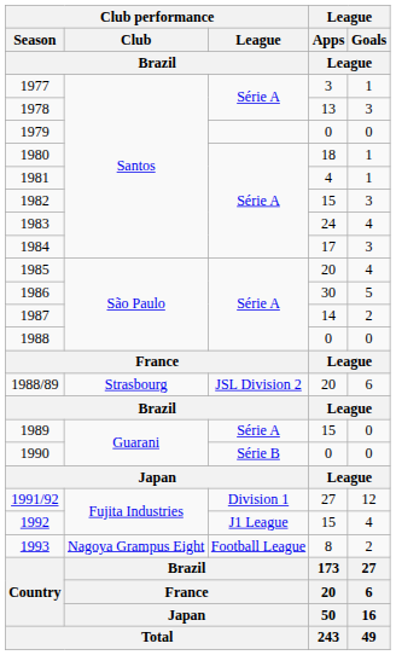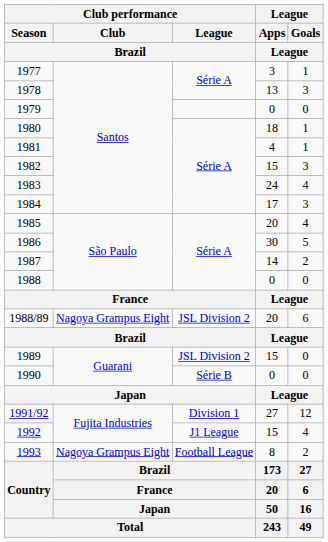1988/89 | Club performance / Club / Brazil: Strasbourg -> Nagoya Grampus Eight
1989 | Club performance / League / Brazil: Série A -> JSL Division 2
